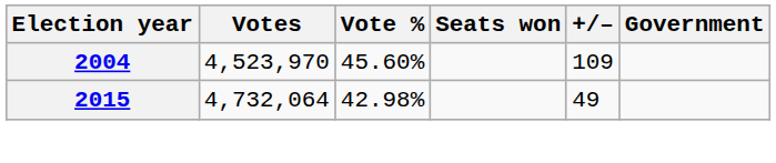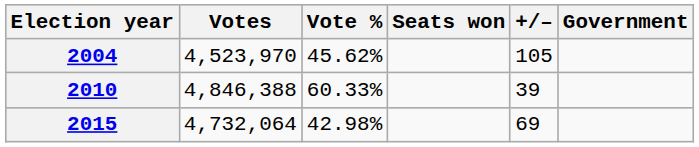2004 | Vote %: 45.60% -> 45.62%
2004 | +/–: 109 -> 105
+ row: 2010 | 4,846,388 | 60.33% | 39
2015 | +/–: 49 -> 69
